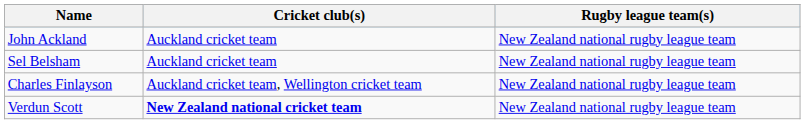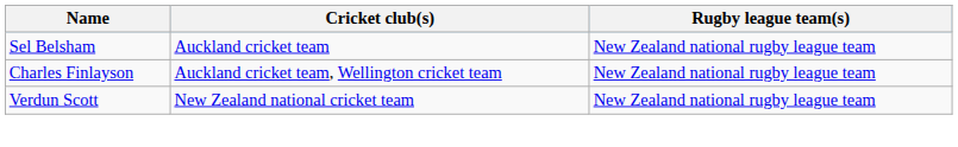- row: John Ackland | Auckland cricket team | New Zealand national rugby league team
Verdun Scott | Cricket club(s): bold -> normal
